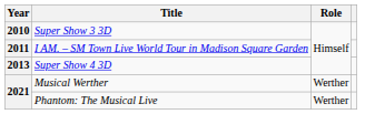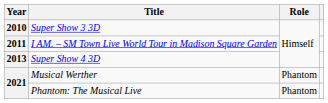Musical Werther | Role: Werther -> Phantom
Phantom: The Musical Live | Role: Werther -> Phantom
